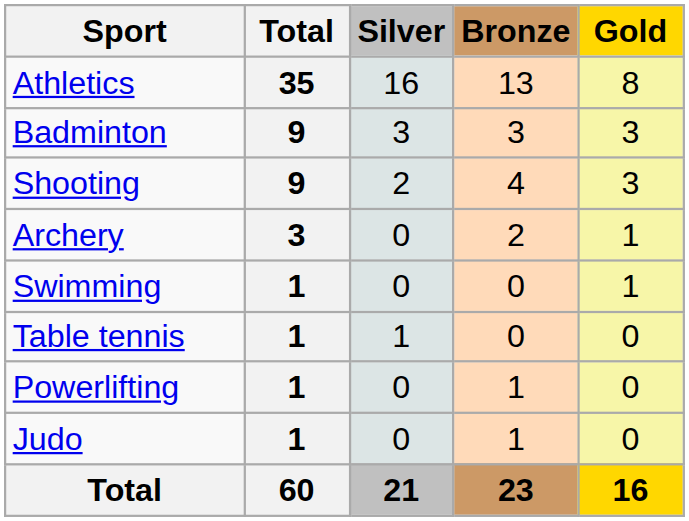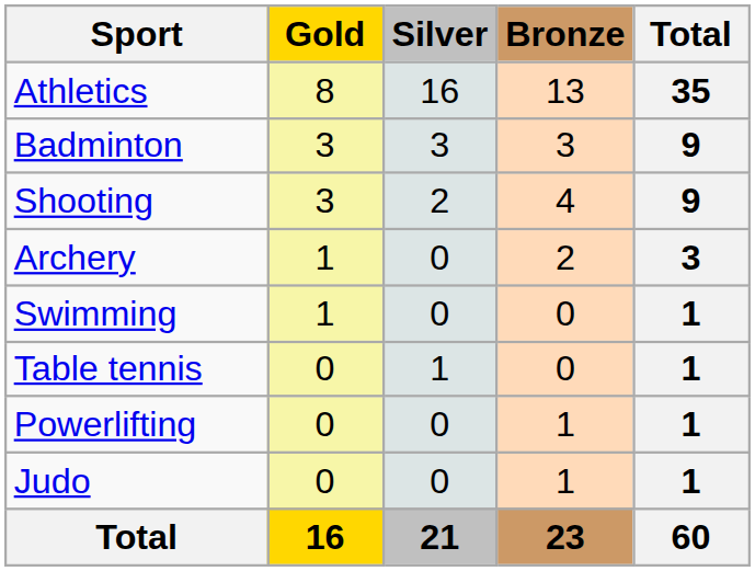columns swapped: Gold <-> Total
